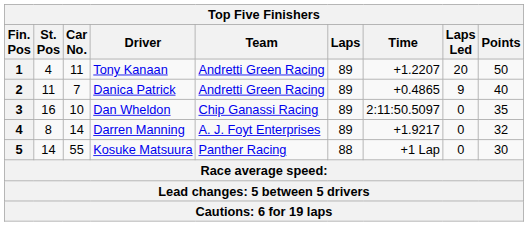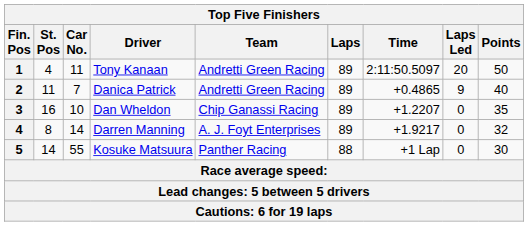Tony Kanaan | Time: +1.2207 -> 2:11:50.5097
Dan Wheldon | Time: 2:11:50.5097 -> +1.2207
